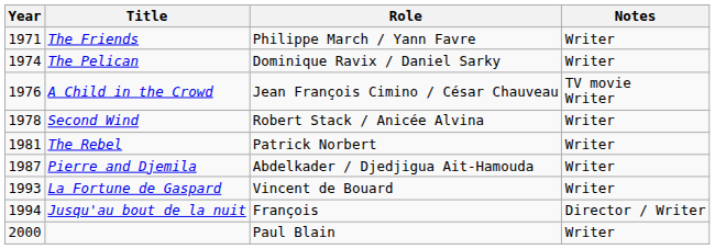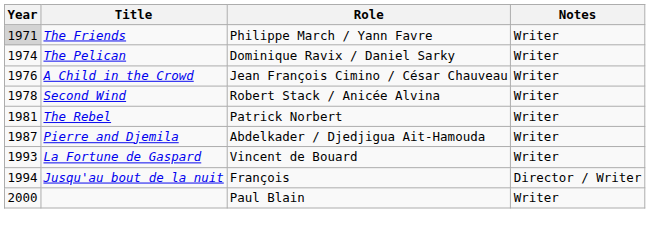The Friends | Year: no background -> lightgrey background
A Child in the Crowd | Notes: TV movie Writer -> Writer
